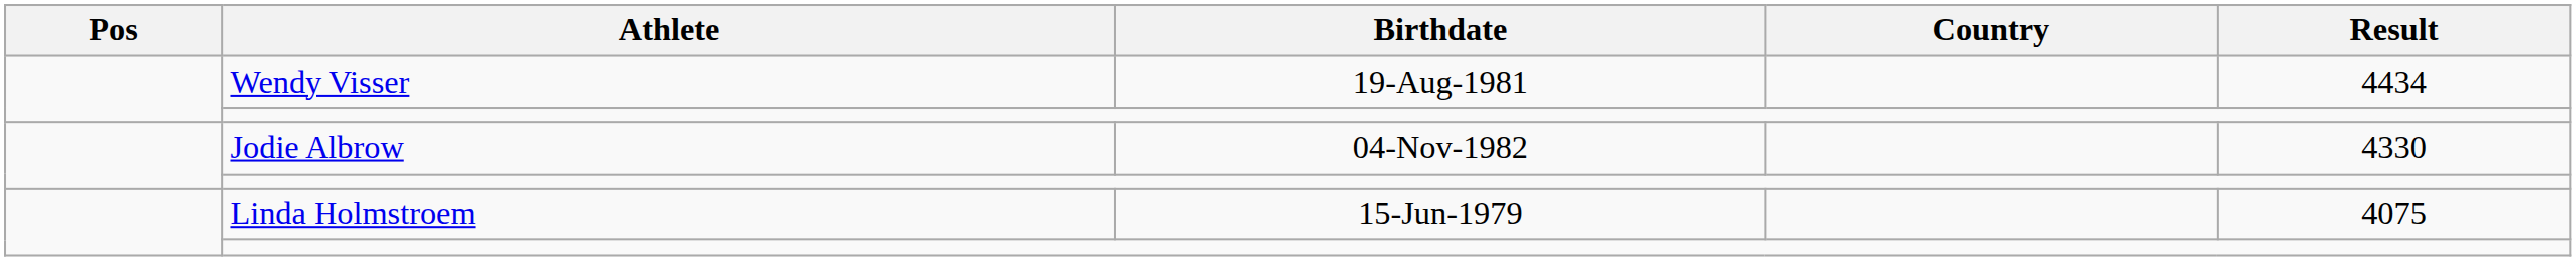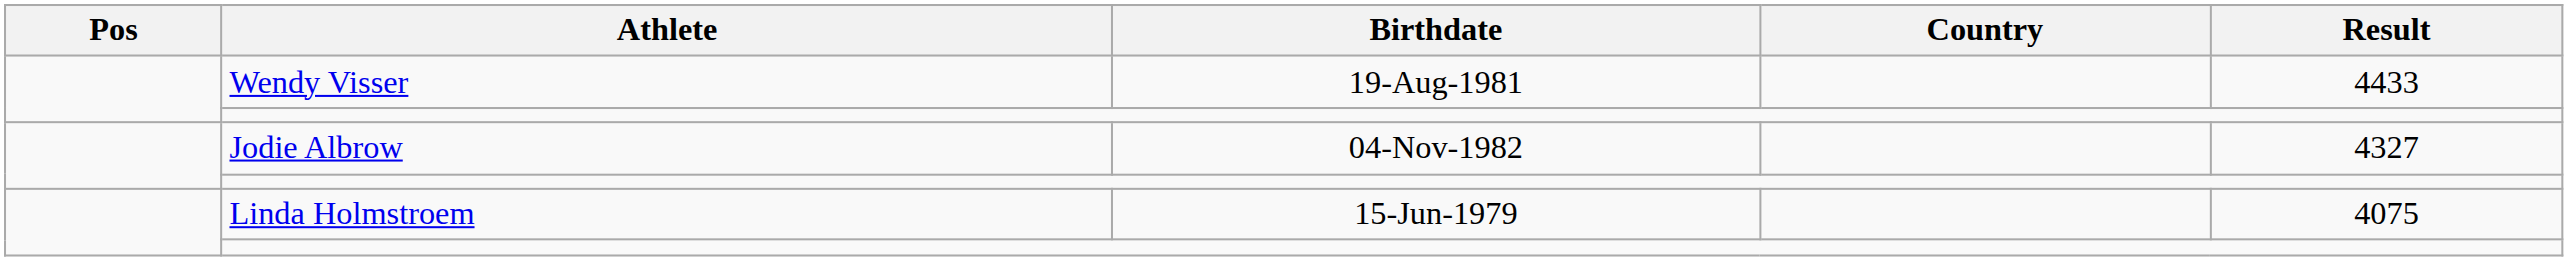Wendy Visser | Result: 4434 -> 4433
Jodie Albrow | Result: 4330 -> 4327
